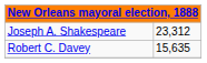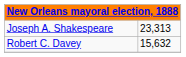Joseph A. Shakespeare | column 2: 23,312 -> 23,313
Robert C. Davey | column 2: 15,635 -> 15,632
